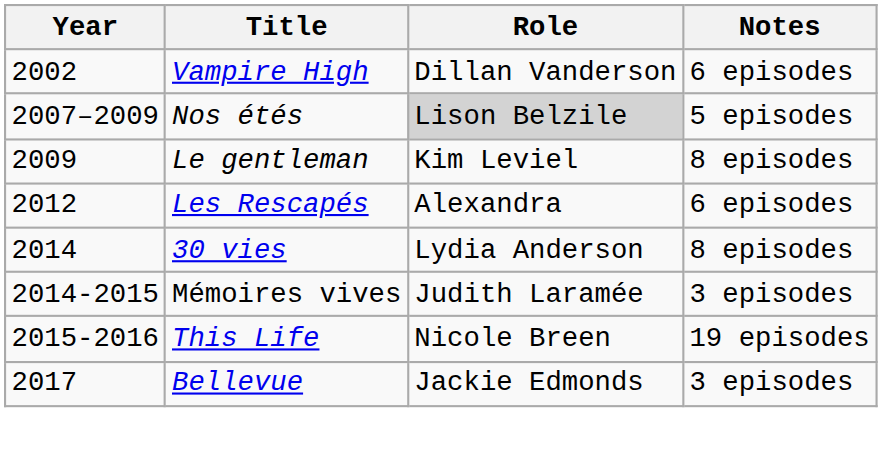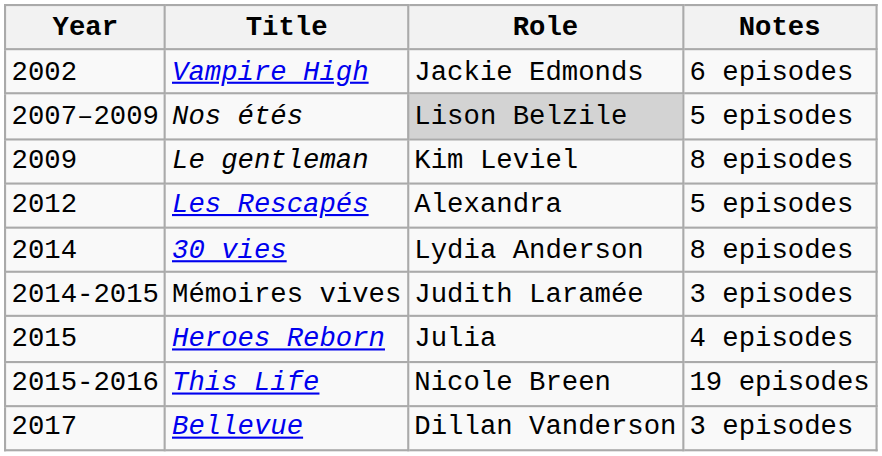Vampire High | Role: Dillan Vanderson -> Jackie Edmonds
Les Rescapés | Notes: 6 episodes -> 5 episodes
+ row: 2015 | Heroes Reborn | Julia | 4 episodes
Bellevue | Role: Jackie Edmonds -> Dillan Vanderson
